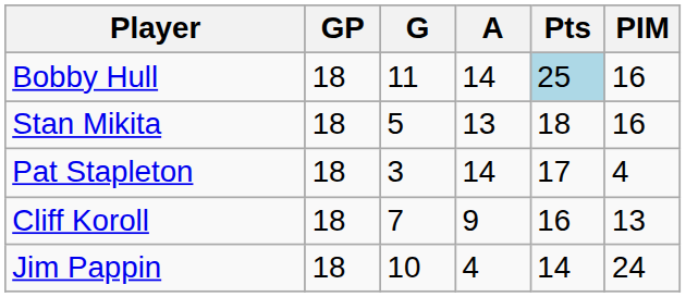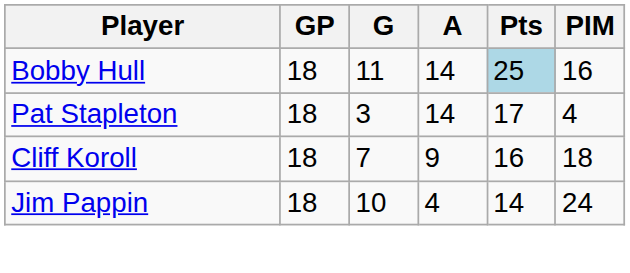- row: Stan Mikita | 18 | 5 | 13 | 18 | 16
Cliff Koroll | PIM: 13 -> 18
